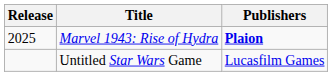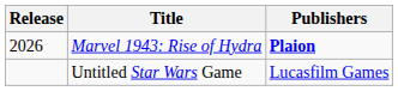Marvel 1943: Rise of Hydra | Release: 2025 -> 2026
